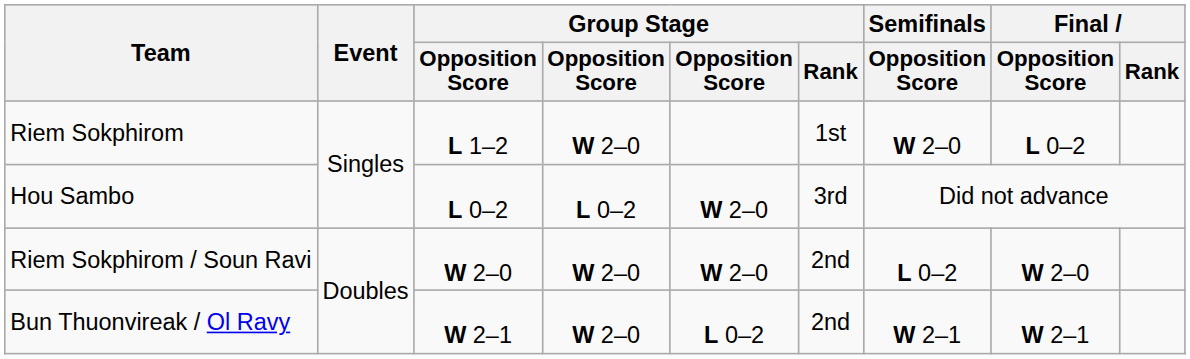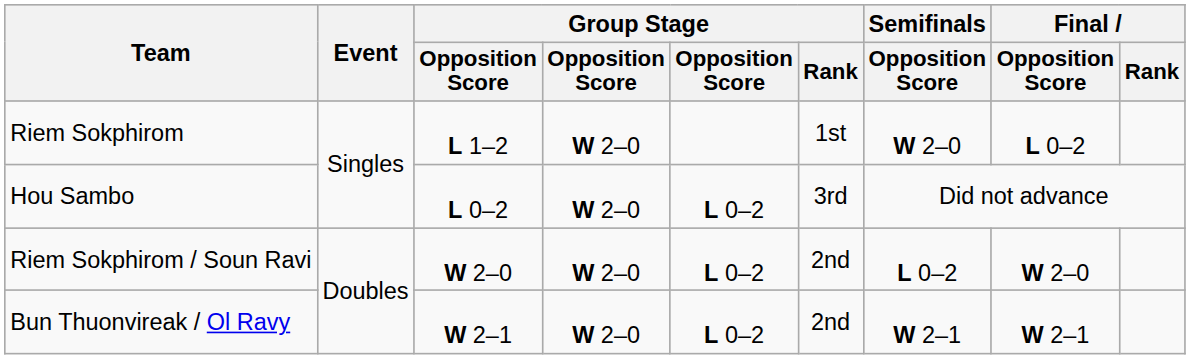Hou Sambo | column 4: L 0–2 -> W 2–0
Hou Sambo | column 5: W 2–0 -> L 0–2
Riem Sokphirom / Soun Ravi | column 5: W 2–0 -> L 0–2
